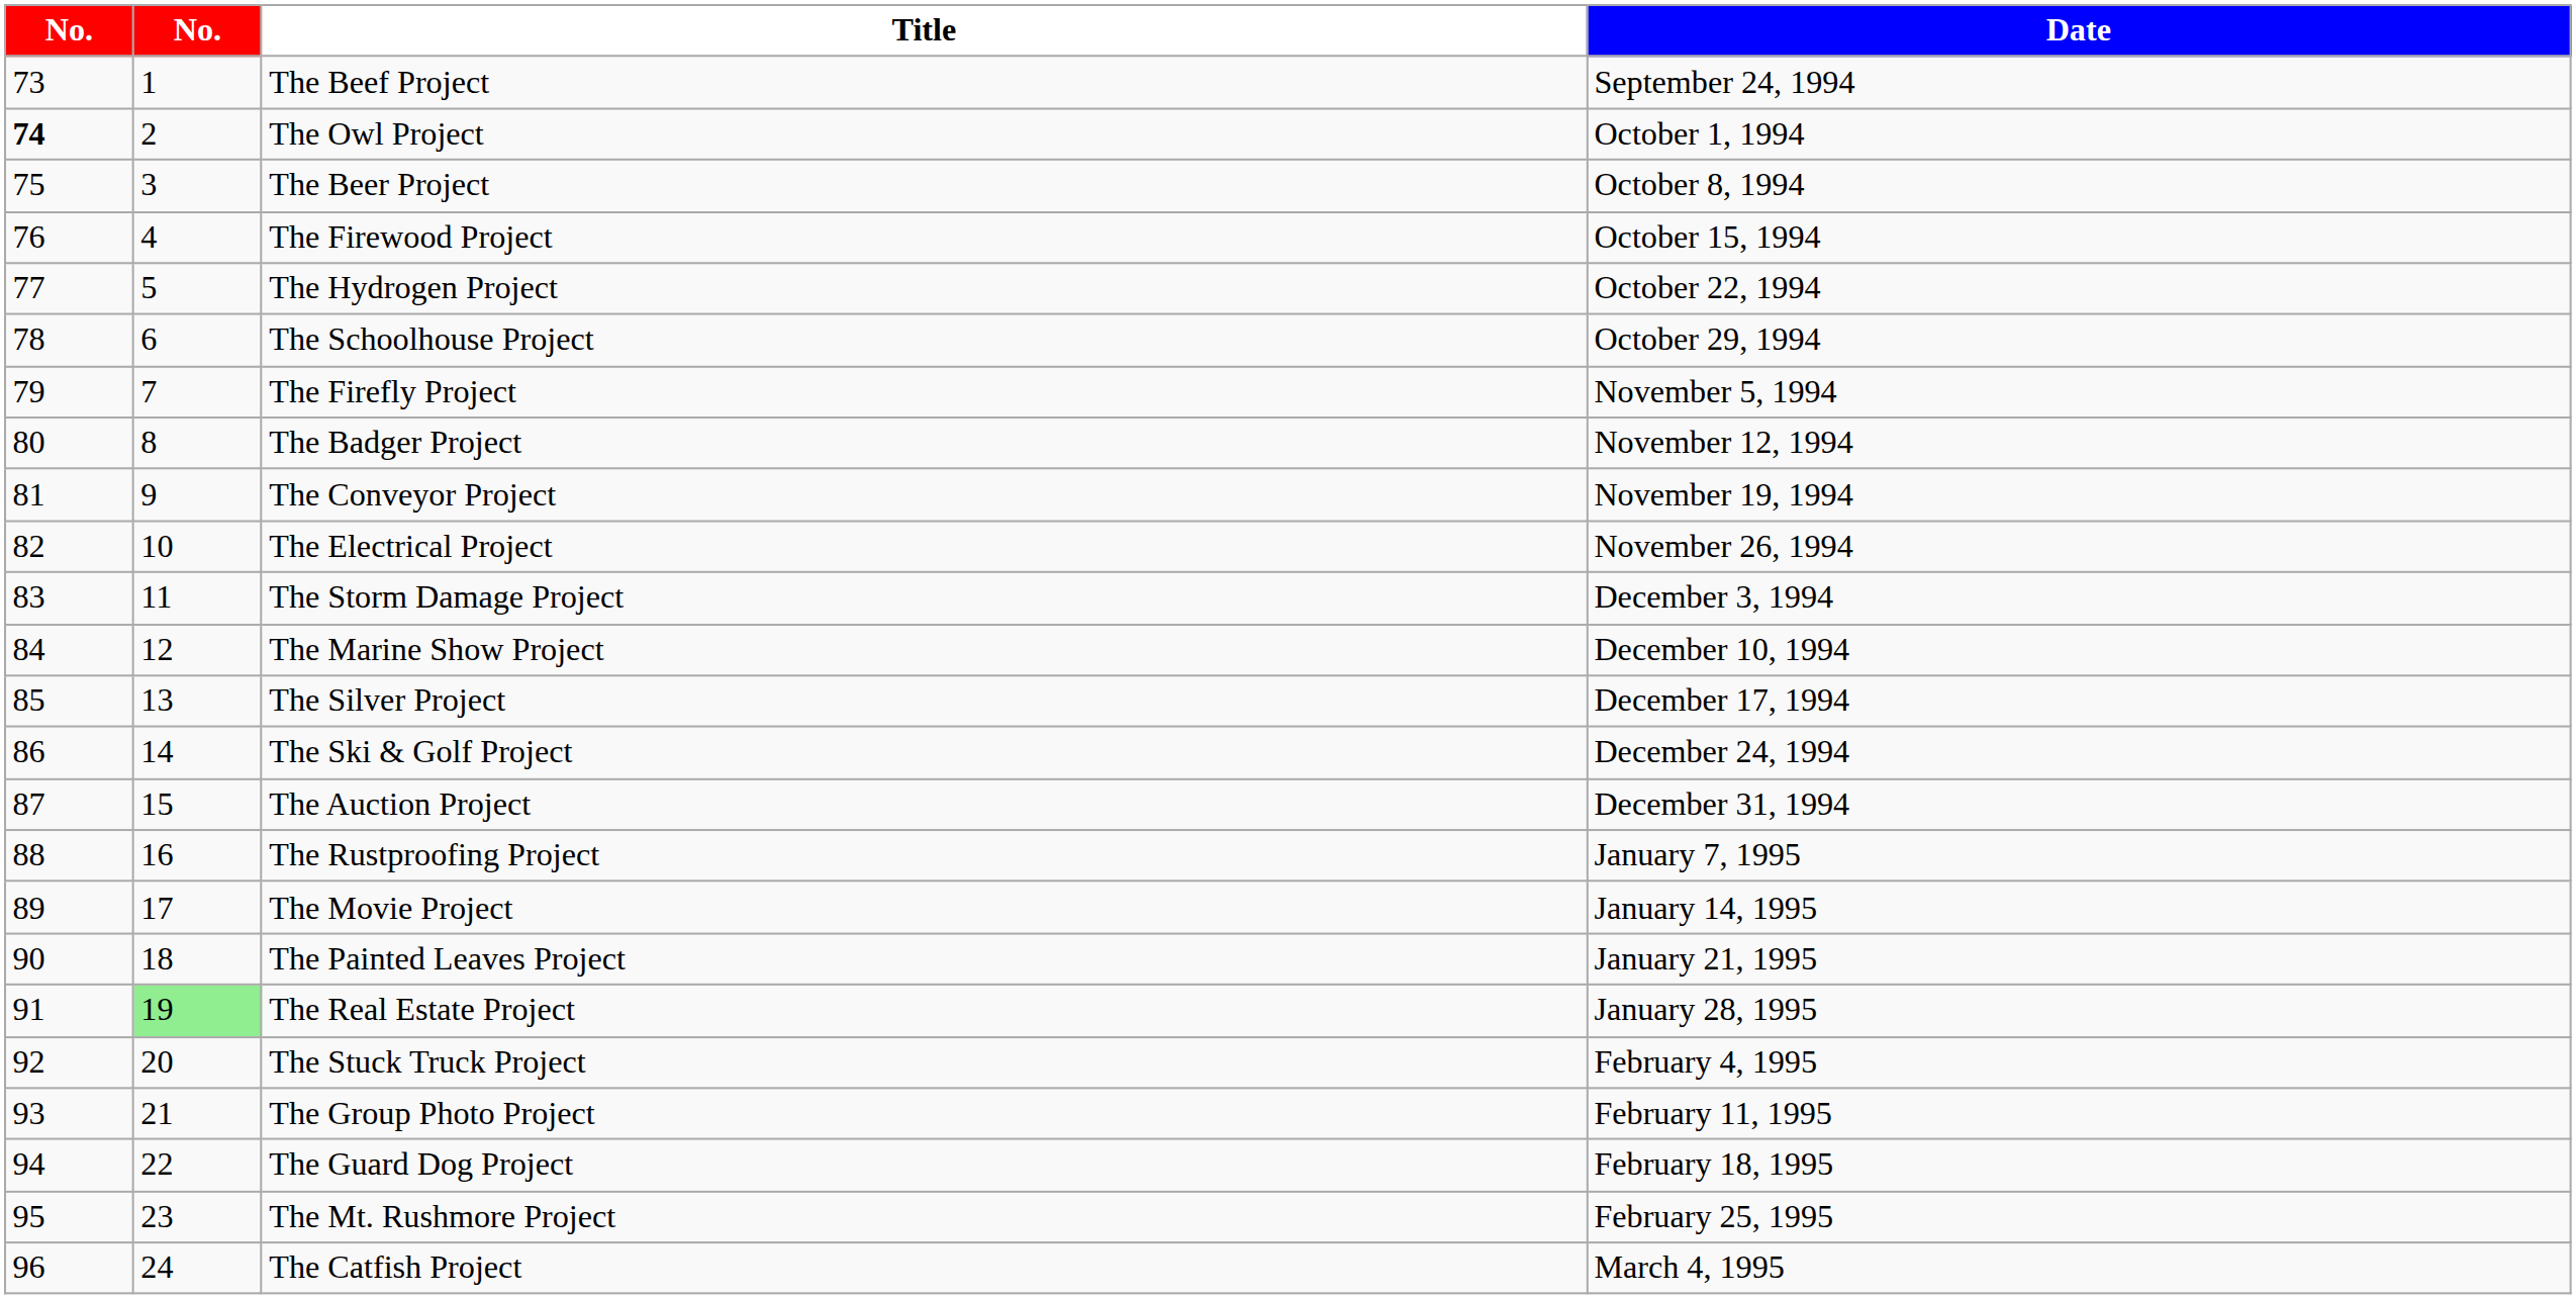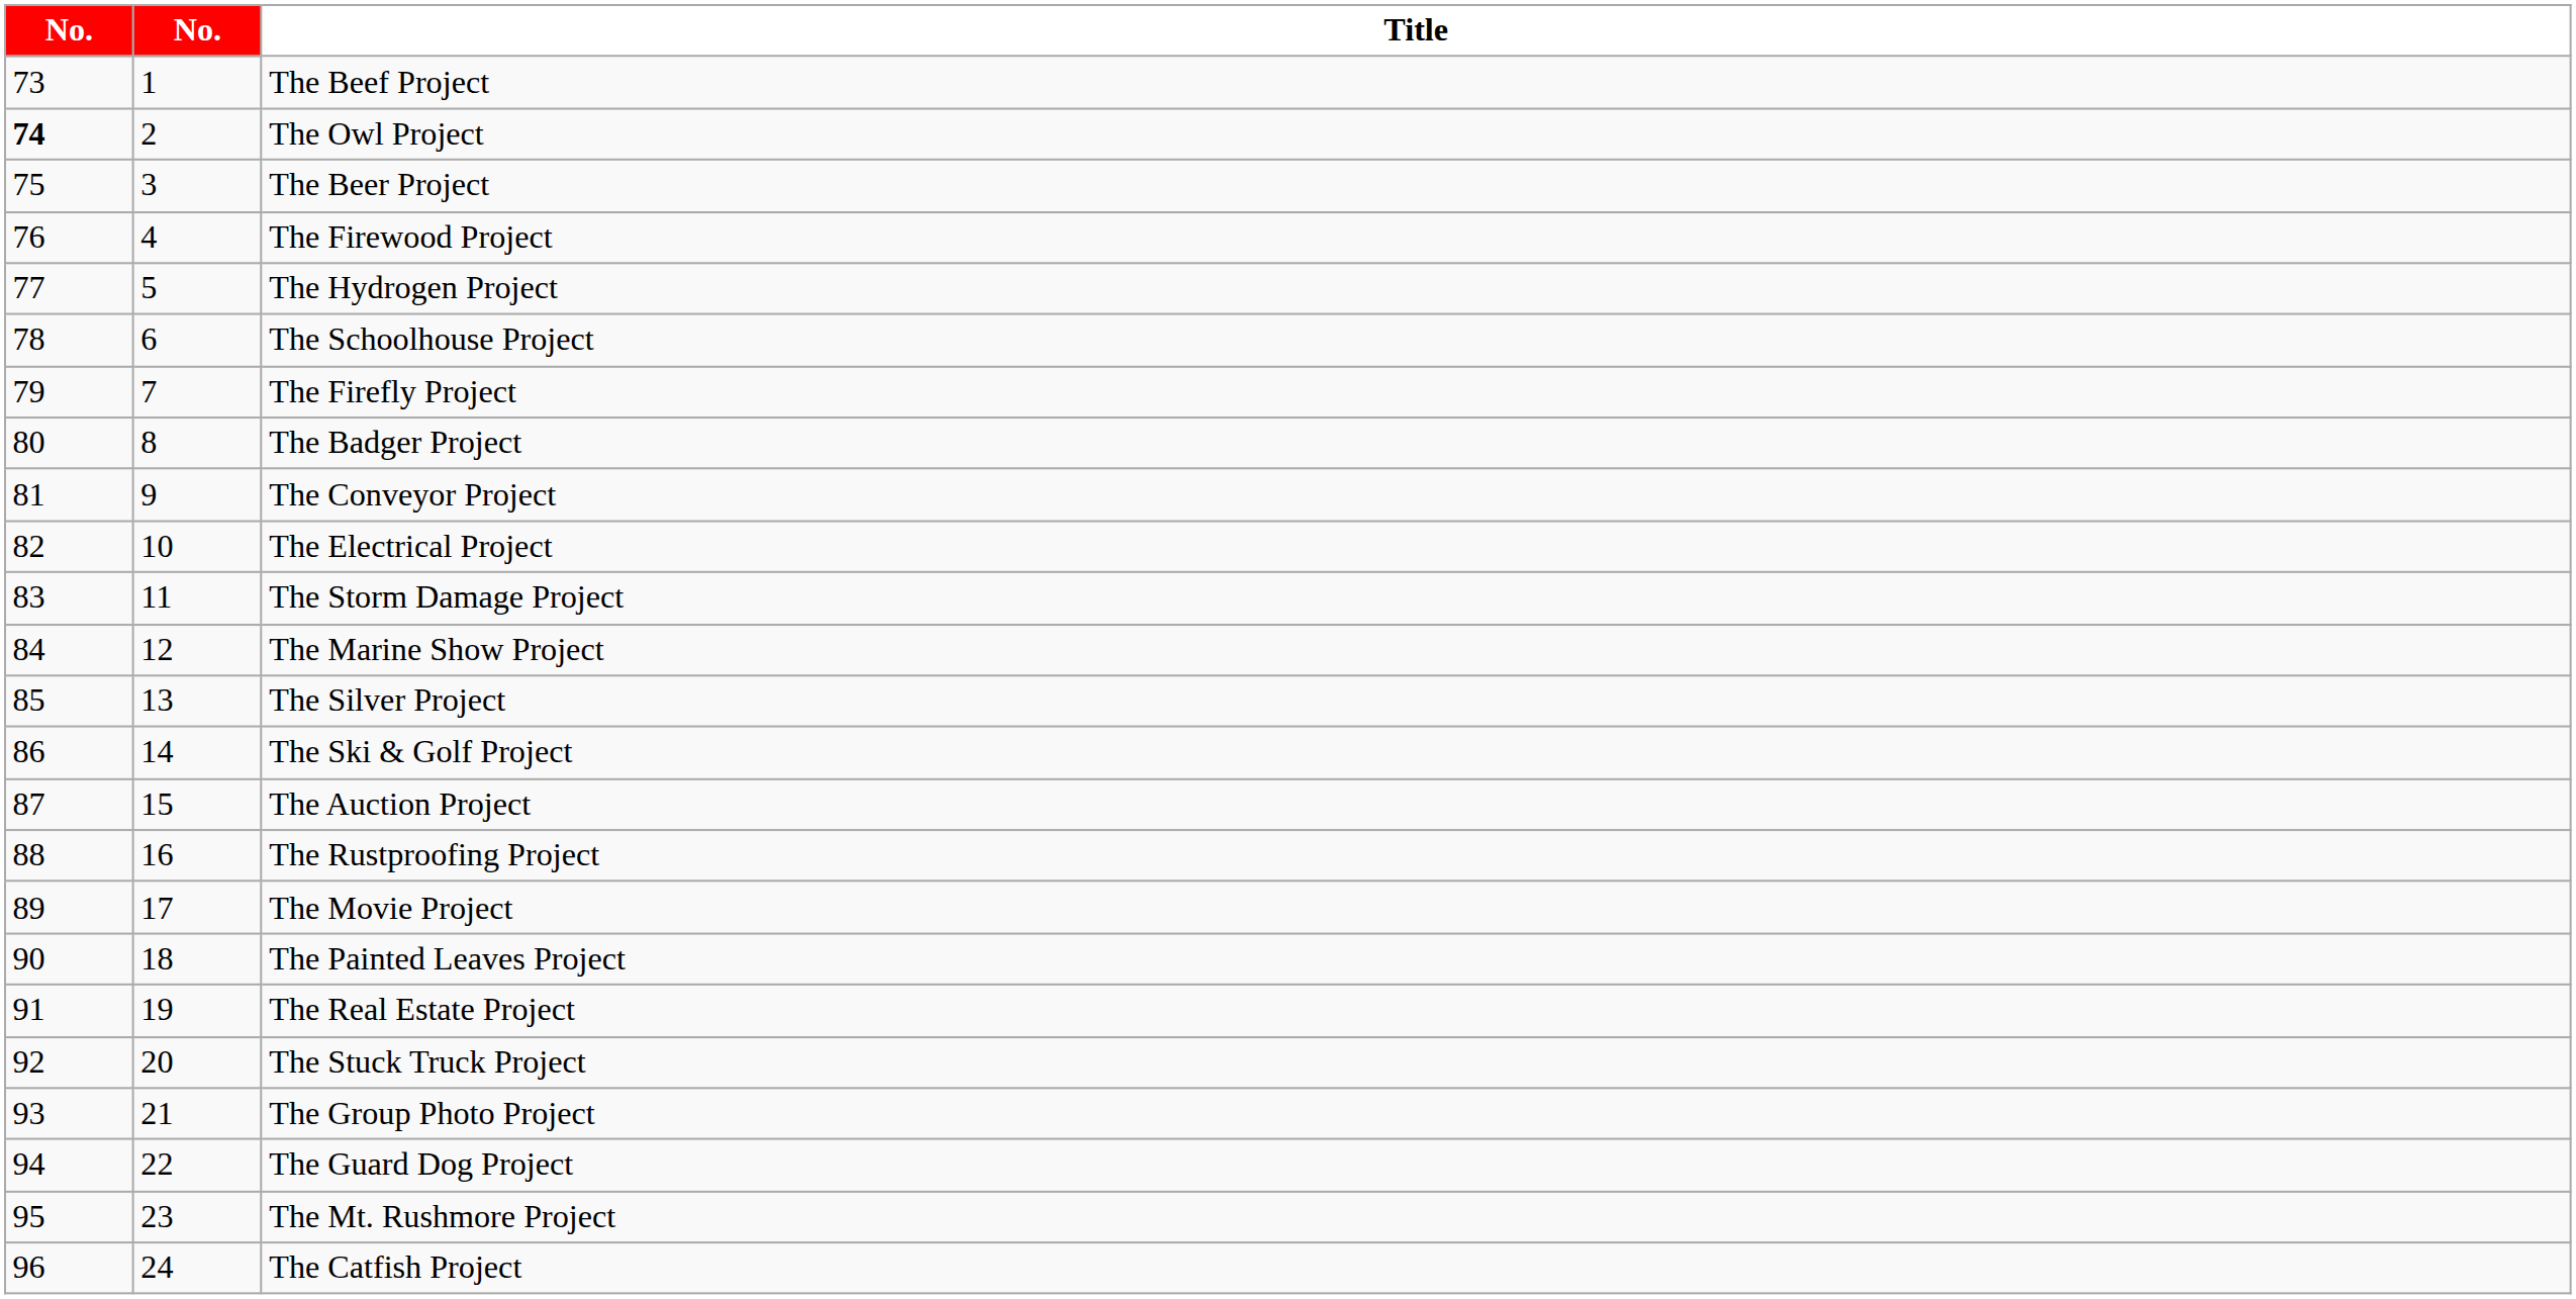- column: Date | September 24, 1994 | October 1, 1994 | October 8, 1994 | October 15, 1994 | October 22, 1994 | October 29, 1994 | November 5, 1994 | November 12, 1994 | November 19, 1994 | November 26, 1994 | December 3, 1994 | December 10, 1994 | December 17, 1994 | December 24, 1994 | December 31, 1994 | January 7, 1995 | January 14, 1995 | January 21, 1995 | January 28, 1995 | February 4, 1995 | February 11, 1995 | February 18, 1995 | February 25, 1995 | March 4, 1995
The Real Estate Project | column 2: lightgreen background -> no background
